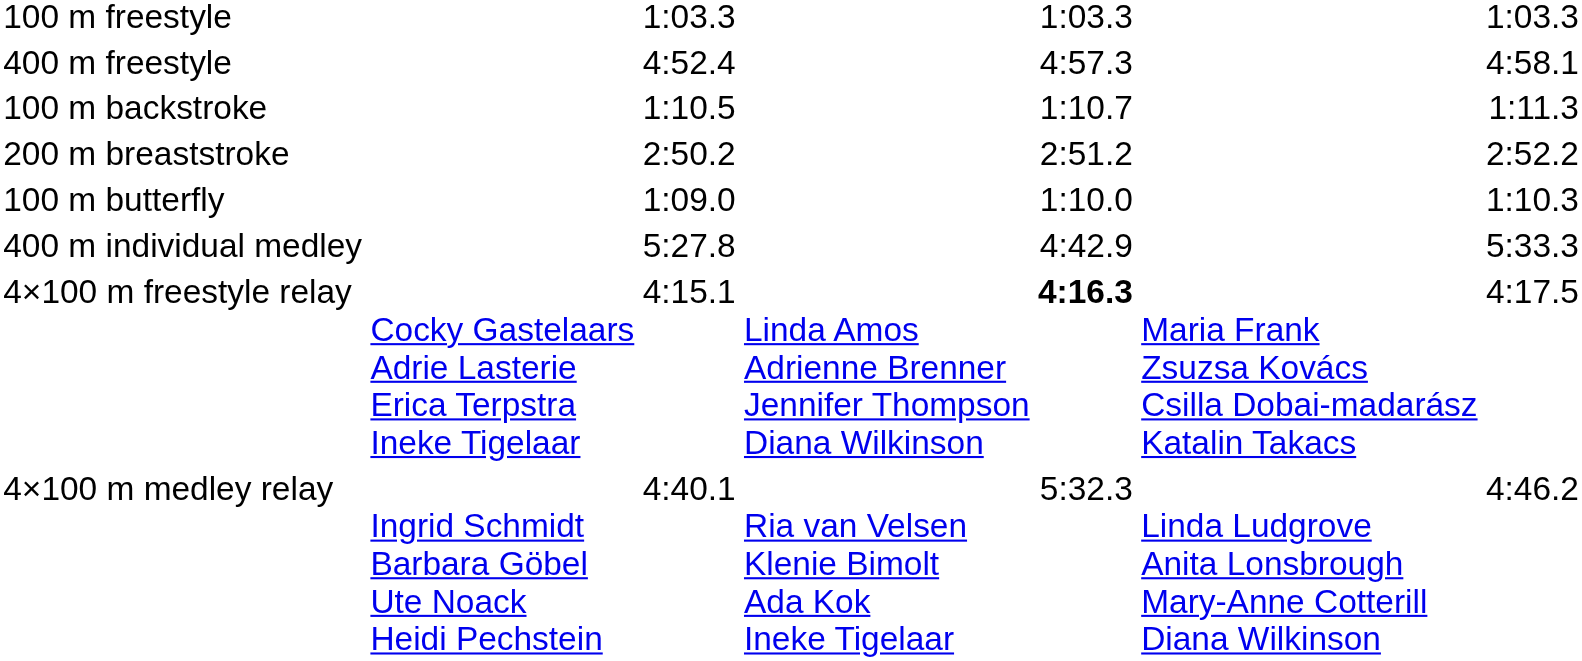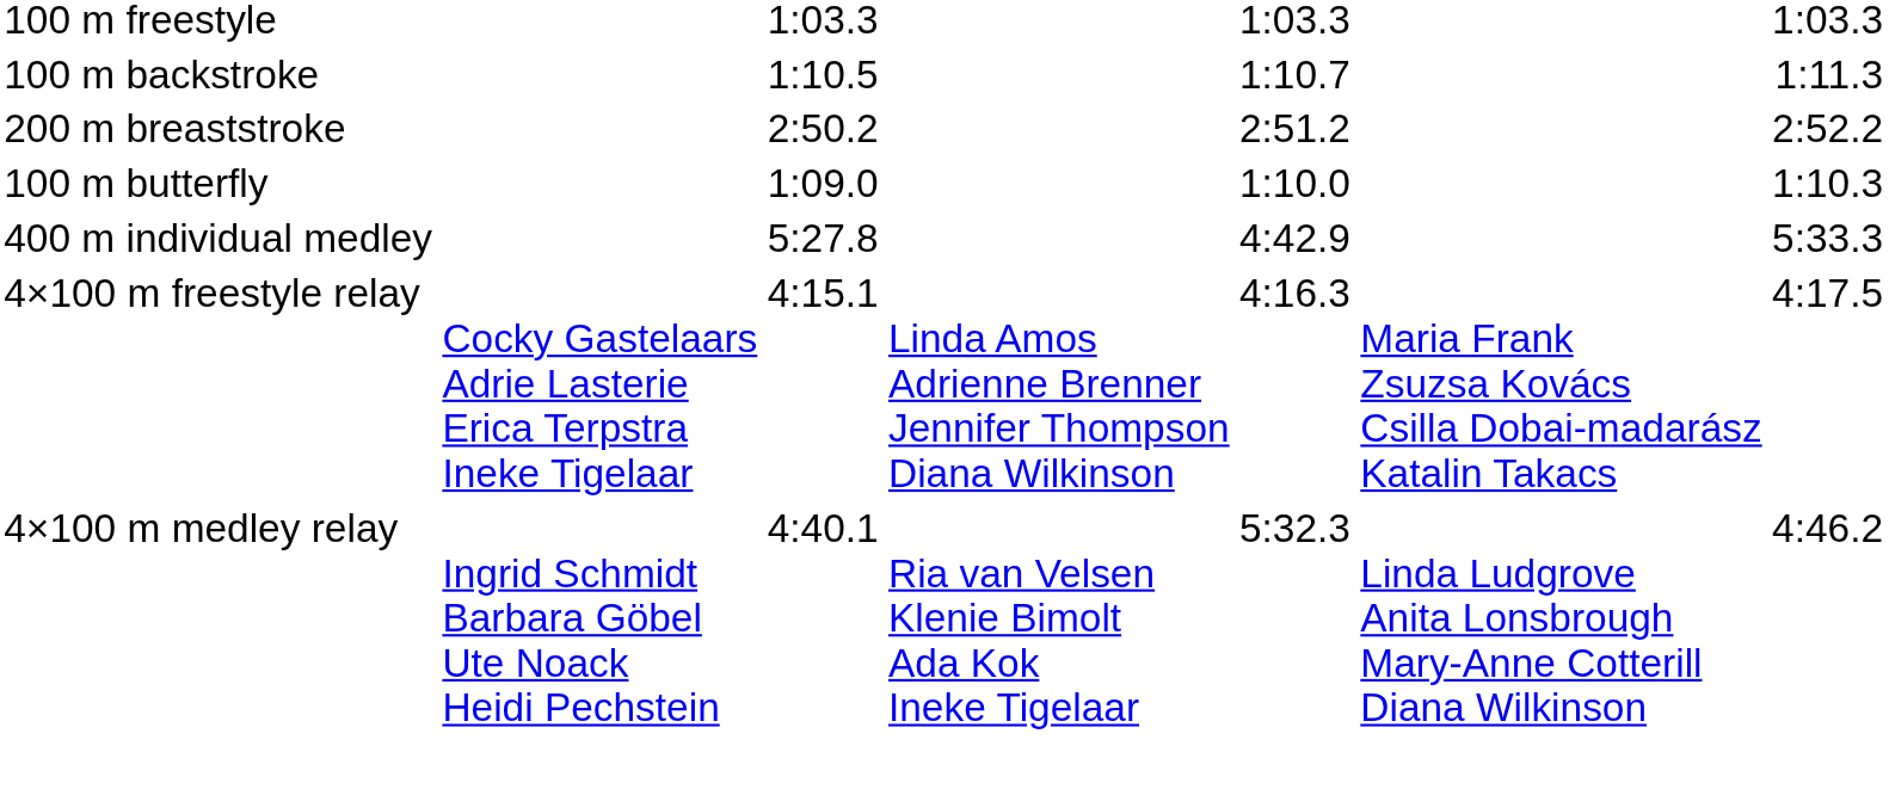- row: 400 m freestyle | 4:52.4 | 4:57.3 | 4:58.1
4×100 m freestyle relay | column 5: bold -> normal
